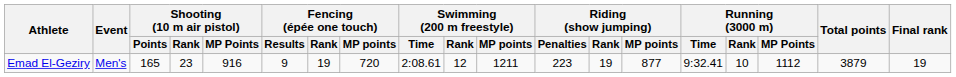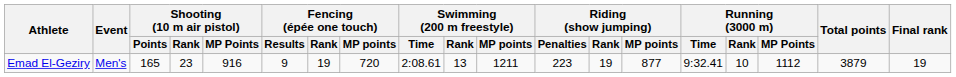Emad El-Geziry | Swimming (200 m freestyle) / Rank: 12 -> 13
